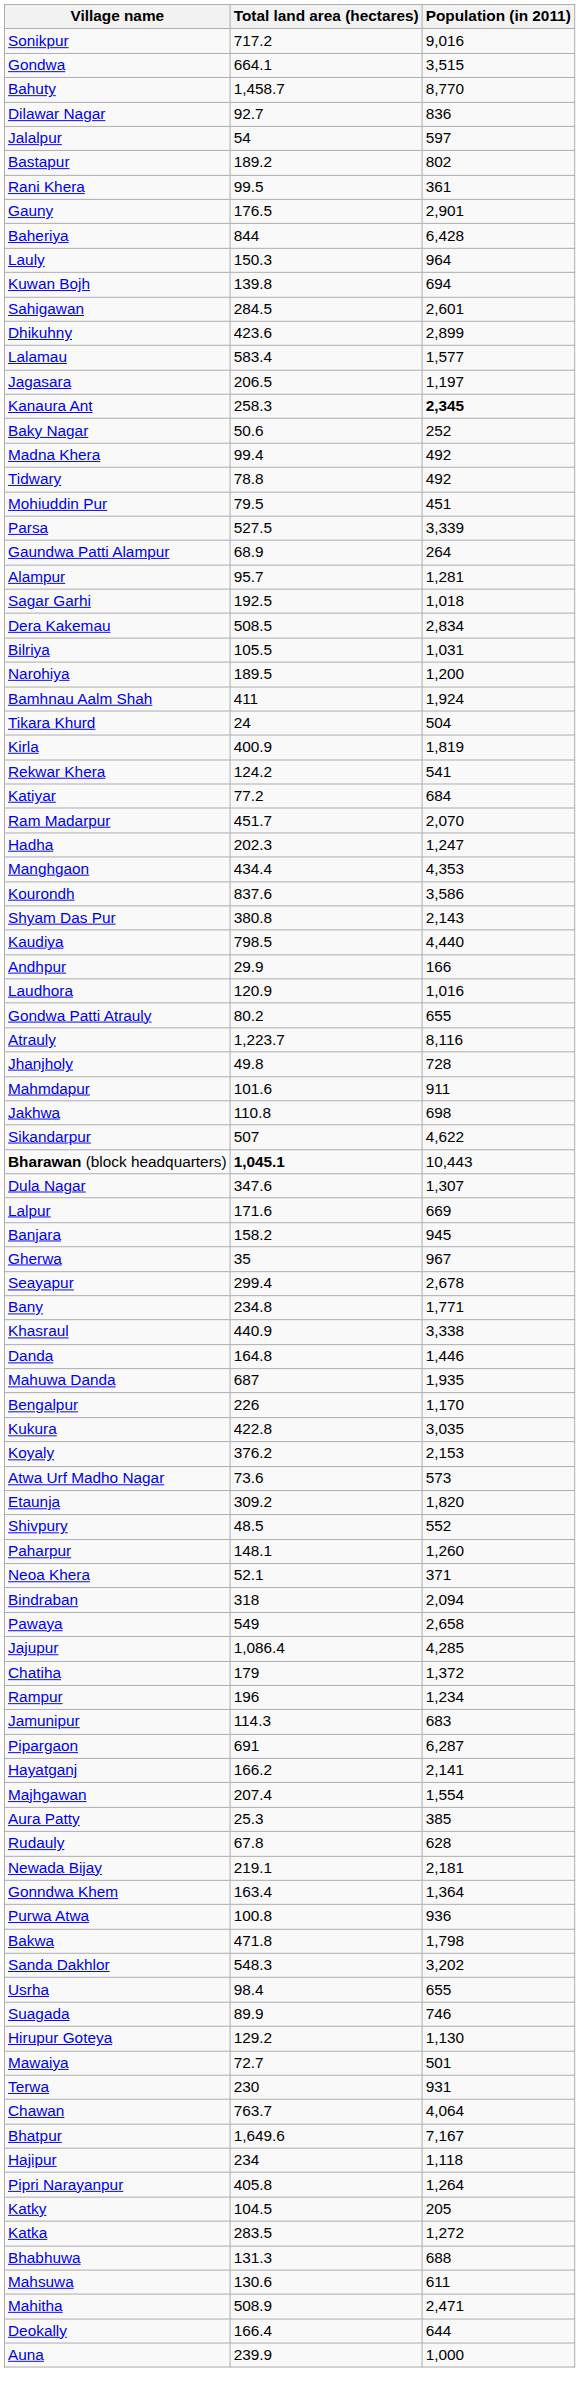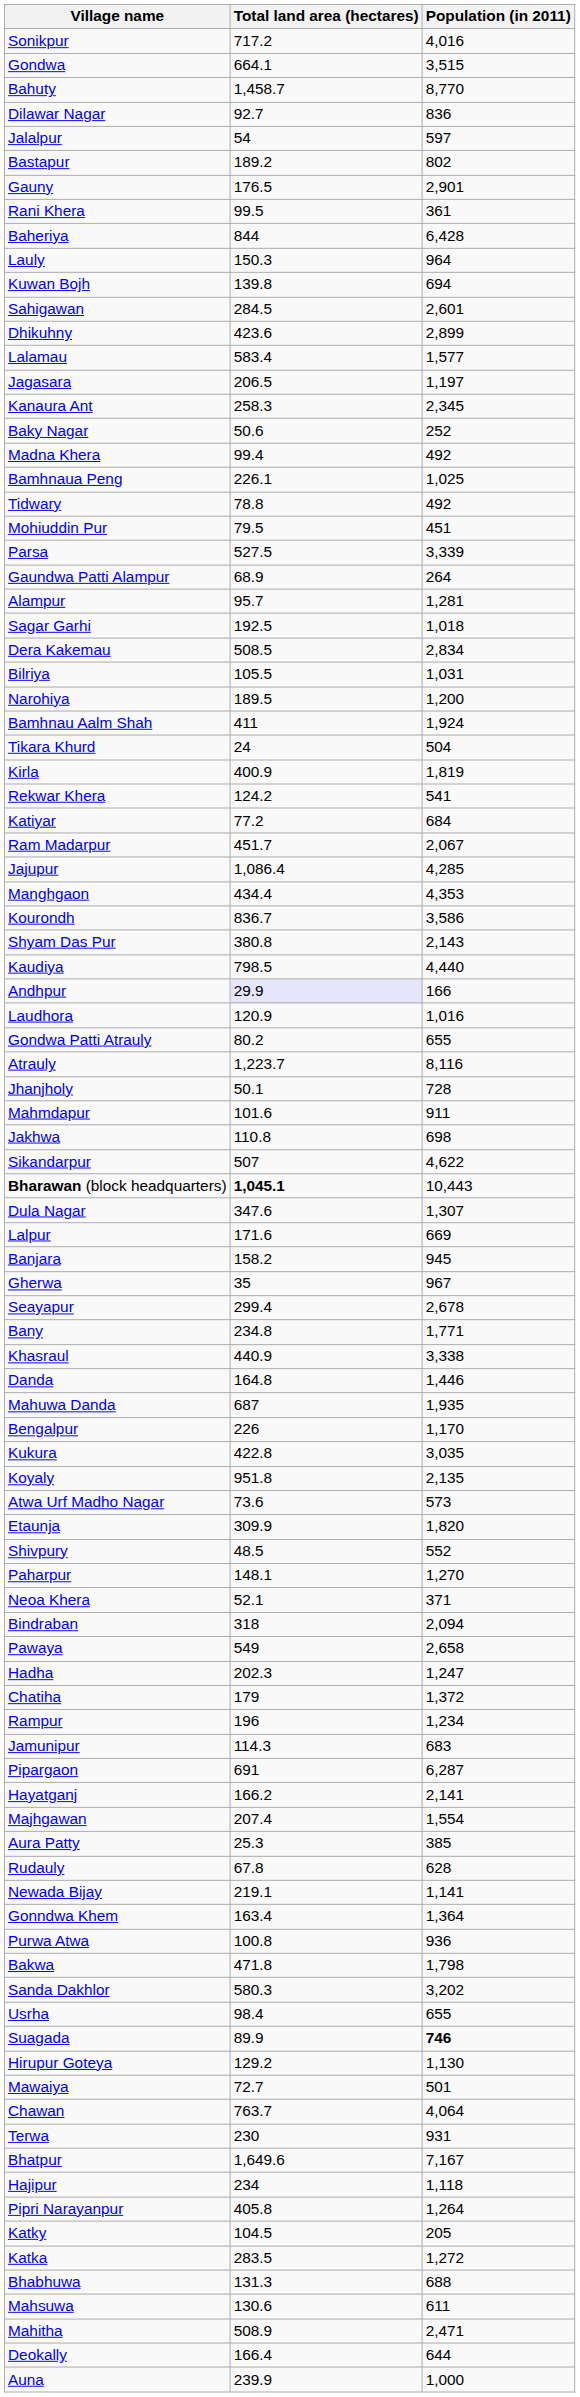Sonikpur | Population (in 2011): 9,016 -> 4,016
rows swapped: Gauny <-> Rani Khera
Kanaura Ant | Population (in 2011): bold -> normal
+ row: Bamhnaua Peng | 226.1 | 1,025
Ram Madarpur | Population (in 2011): 2,070 -> 2,067
rows swapped: Jajupur <-> Hadha
Kourondh | Total land area (hectares): 837.6 -> 836.7
Andhpur | Total land area (hectares): no background -> lavender background
Jhanjholy | Total land area (hectares): 49.8 -> 50.1
Koyaly | Total land area (hectares): 376.2 -> 951.8
Koyaly | Population (in 2011): 2,153 -> 2,135
Etaunja | Total land area (hectares): 309.2 -> 309.9
Paharpur | Population (in 2011): 1,260 -> 1,270
Newada Bijay | Population (in 2011): 2,181 -> 1,141
Sanda Dakhlor | Total land area (hectares): 548.3 -> 580.3
Suagada | Population (in 2011): normal -> bold
rows swapped: Terwa <-> Chawan
